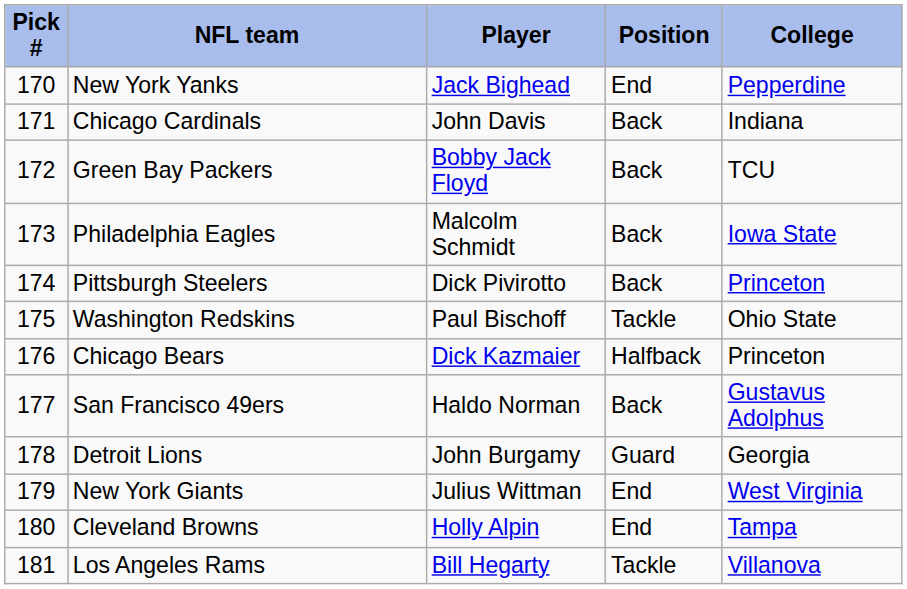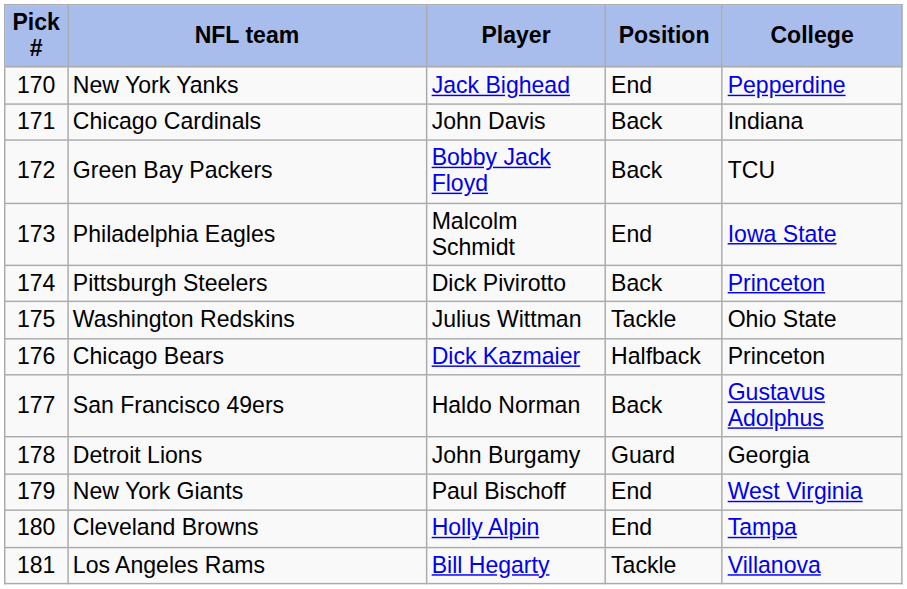Philadelphia Eagles | Position: Back -> End
Washington Redskins | Player: Paul Bischoff -> Julius Wittman
New York Giants | Player: Julius Wittman -> Paul Bischoff
